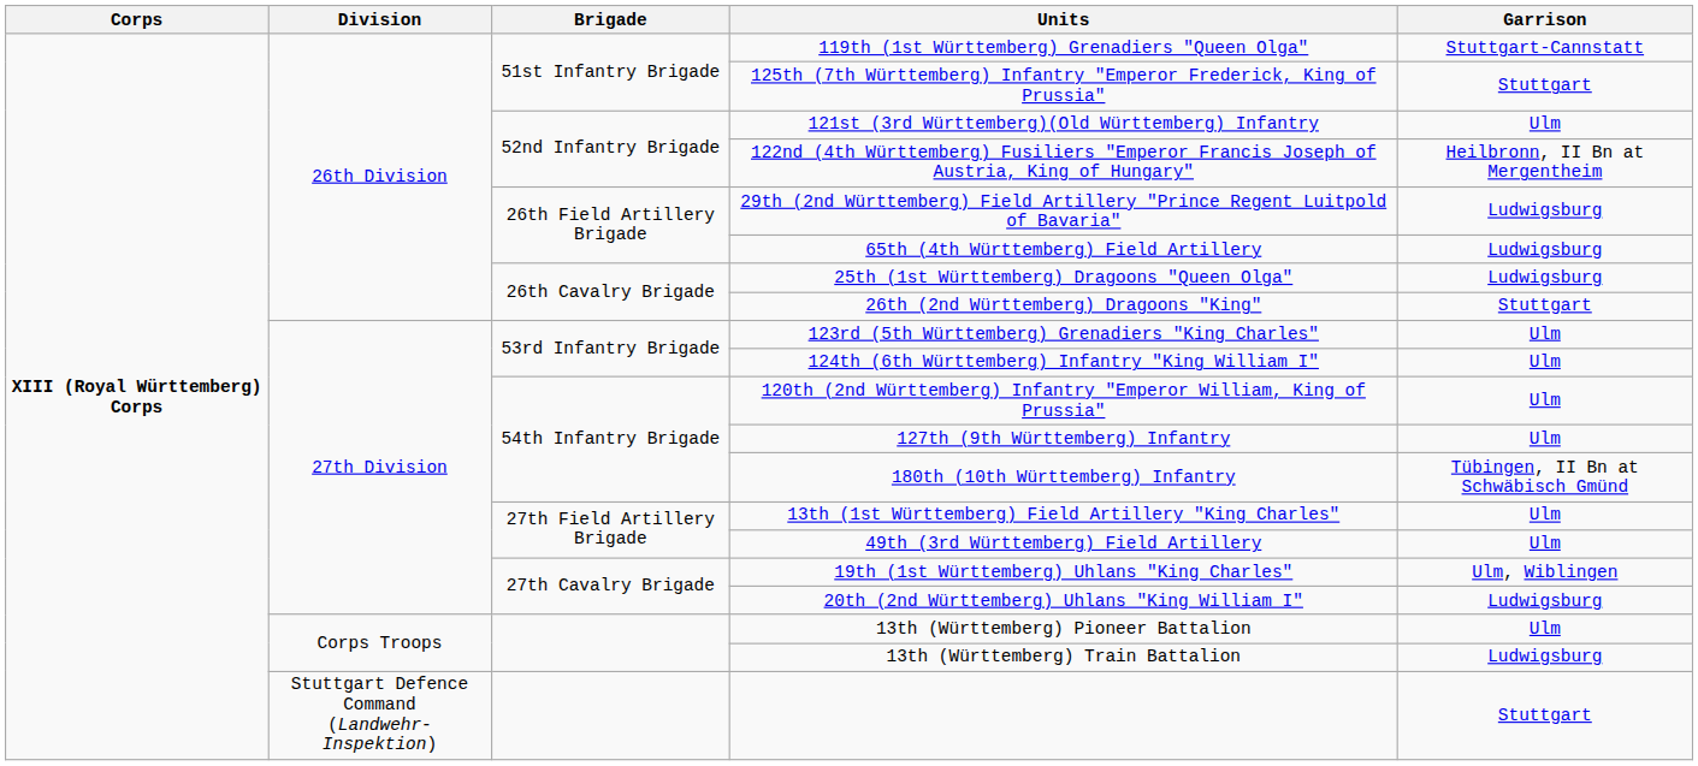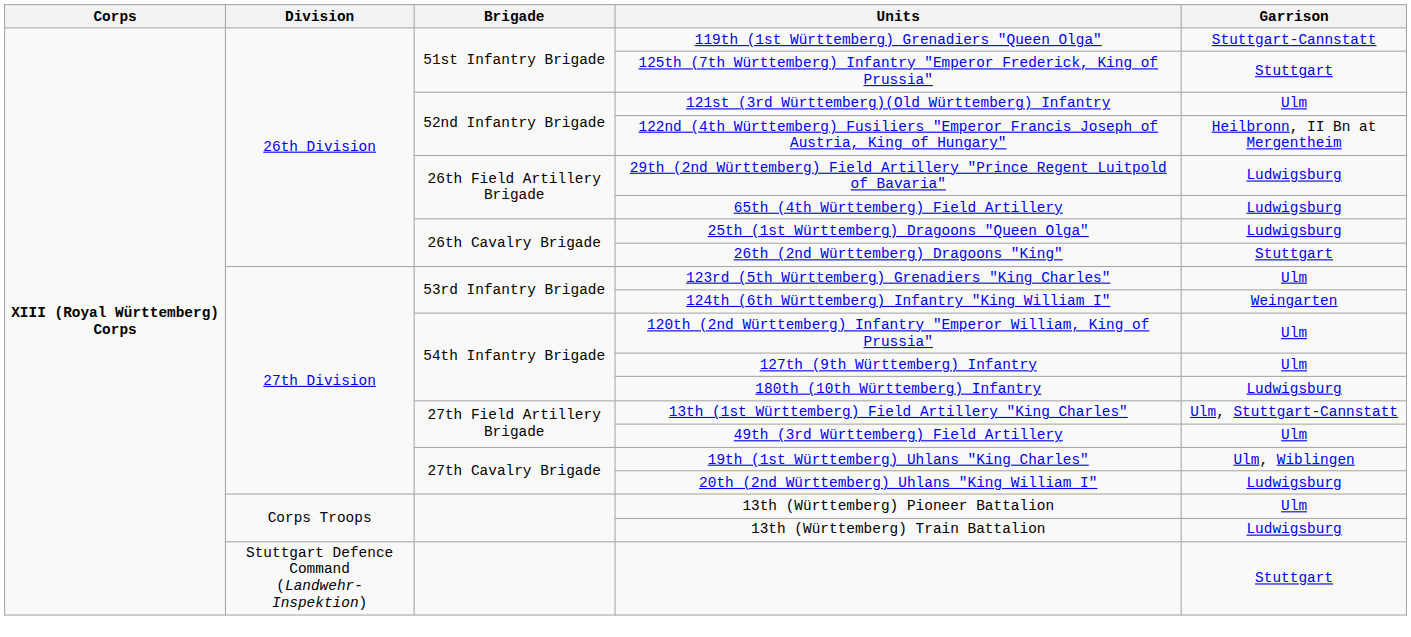124th (6th Württemberg) Infantry "King William I" | Garrison: Ulm -> Weingarten
180th (10th Württemberg) Infantry | Garrison: Tübingen, II Bn at Schwäbisch Gmünd -> Ludwigsburg
13th (1st Württemberg) Field Artillery "King Charles" | Garrison: Ulm -> Ulm, Stuttgart-Cannstatt
